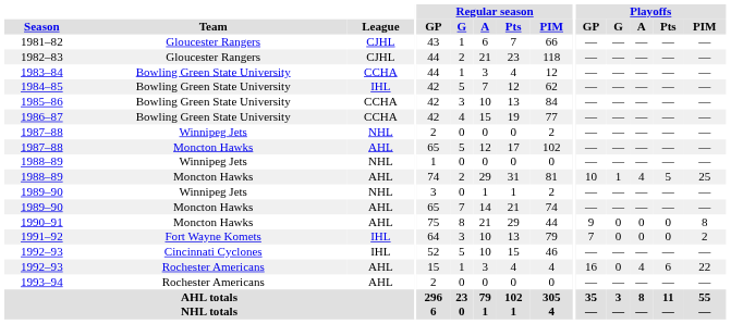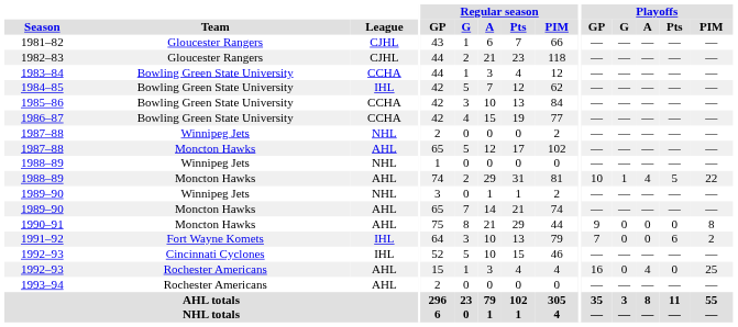1988–89 / Moncton Hawks | Playoffs / PIM: 25 -> 22
1991–92 | Playoffs / Pts: 0 -> 6
1992–93 / Rochester Americans | Playoffs / Pts: 6 -> 0
1992–93 / Rochester Americans | Playoffs / PIM: 22 -> 25
